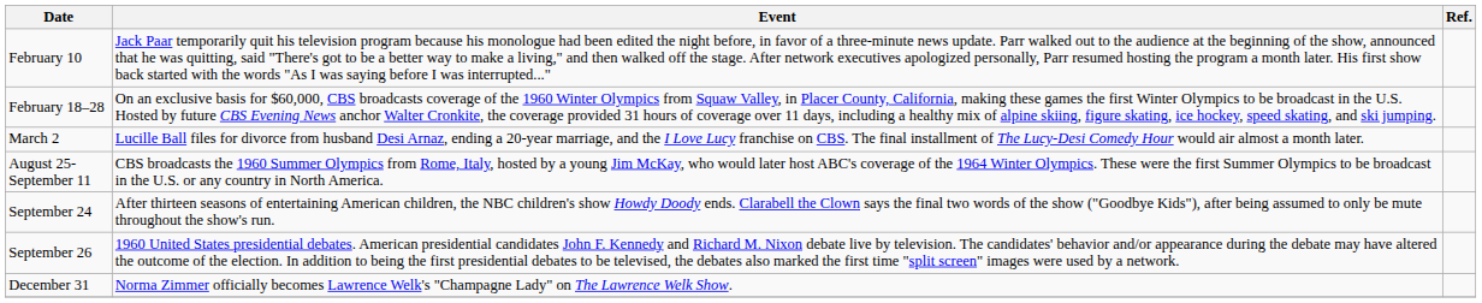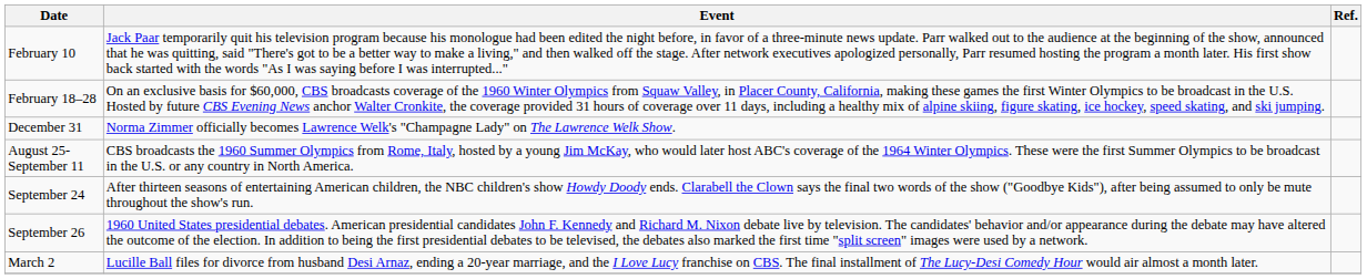rows swapped: March 2 <-> December 31
